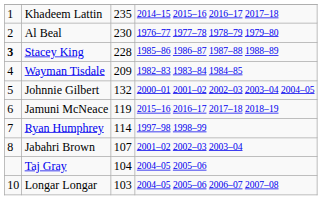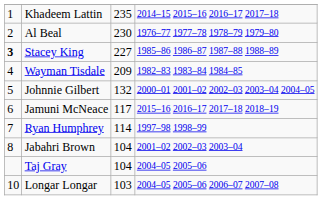Stacey King | column 3: 228 -> 227
Jamuni McNeace | column 3: 119 -> 117
Jabahri Brown | column 3: 107 -> 104
